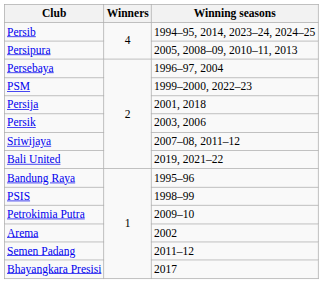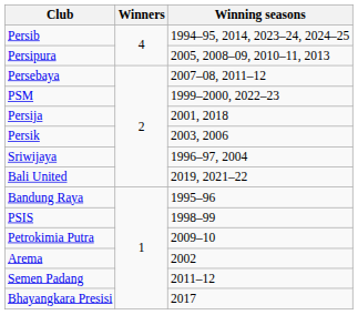Persebaya | Winning seasons: 1996–97, 2004 -> 2007–08, 2011–12
Sriwijaya | Winning seasons: 2007–08, 2011–12 -> 1996–97, 2004
